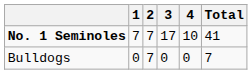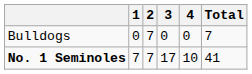rows swapped: Bulldogs <-> No. 1 Seminoles
